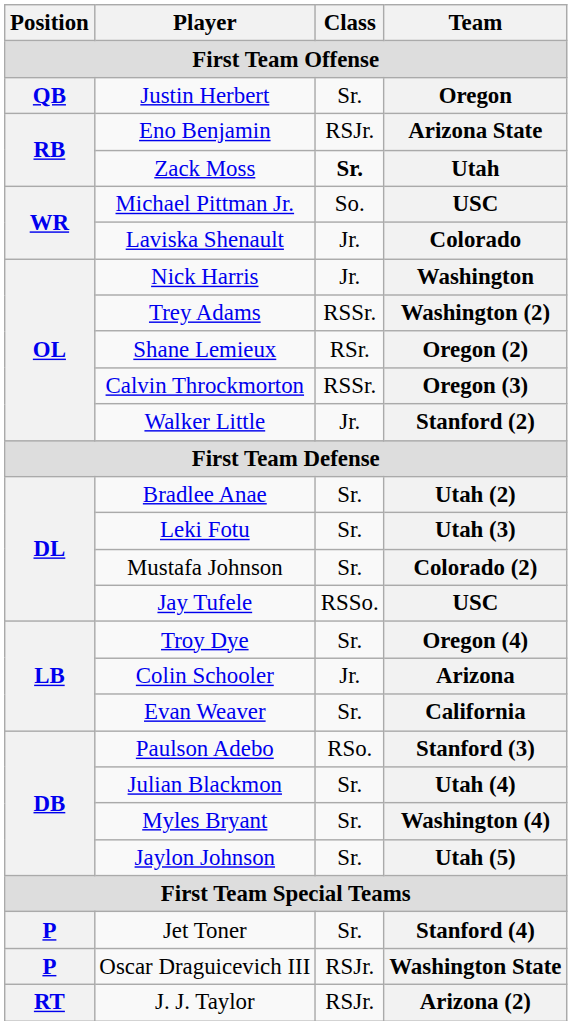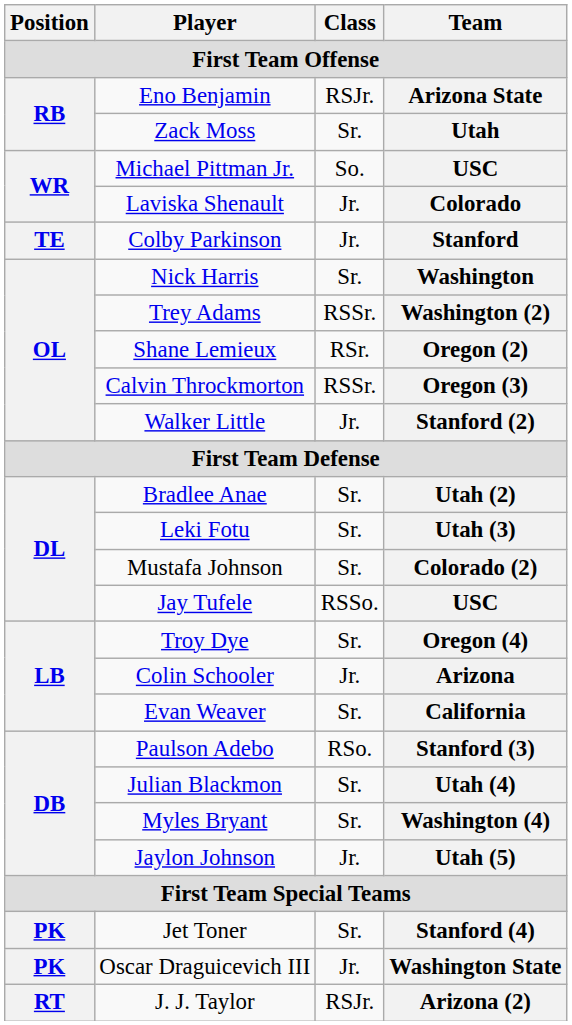- row: QB | Justin Herbert | Sr. | Oregon
Zack Moss | Class: bold -> normal
+ row: TE | Colby Parkinson | Jr. | Stanford
Nick Harris | Class: Jr. -> Sr.
Jaylon Johnson | Class: Sr. -> Jr.
Jet Toner | Position: P -> PK
Oscar Draguicevich III | Position: P -> PK
Oscar Draguicevich III | Class: RSJr. -> Jr.
